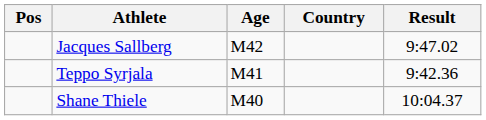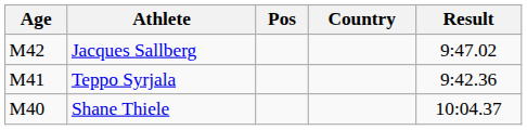columns swapped: Pos <-> Age
